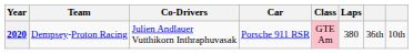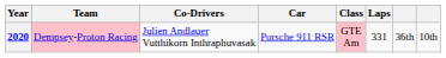2020 | Team: no background -> pink background
2020 | Laps: 380 -> 331
